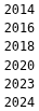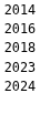- row: 2020
